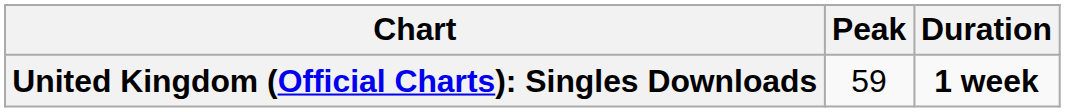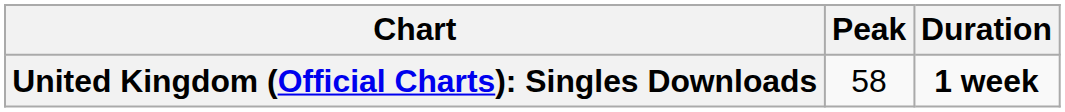United Kingdom (Official Charts): Singles Downloads | Peak: 59 -> 58
